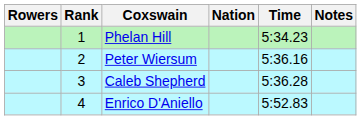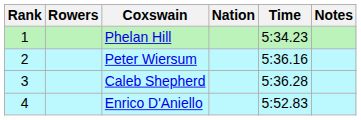columns swapped: Rank <-> Rowers
